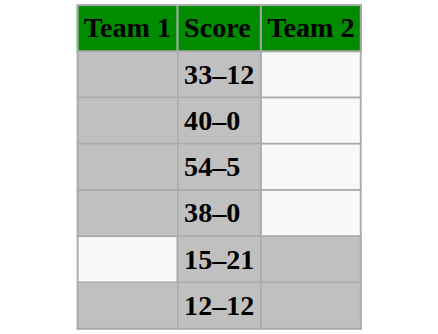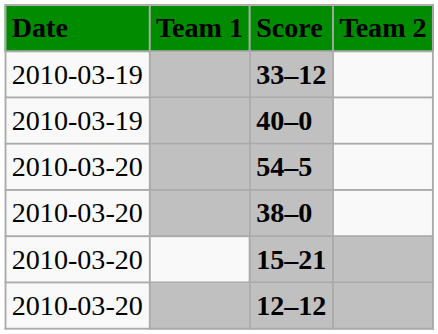+ column: Date | 2010-03-19 | 2010-03-19 | 2010-03-20 | 2010-03-20 | 2010-03-20 | 2010-03-20
